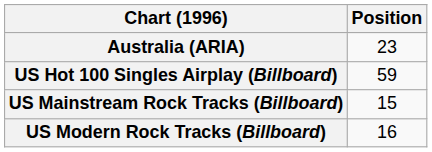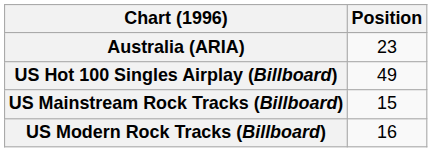US Hot 100 Singles Airplay (Billboard) | Position: 59 -> 49
